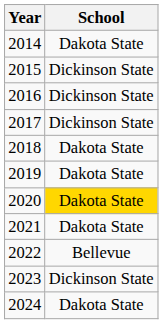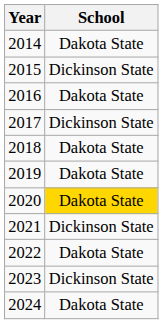2016 | School: Dickinson State -> Dakota State
2021 | School: Dakota State -> Dickinson State
2022 | School: Bellevue -> Dakota State
